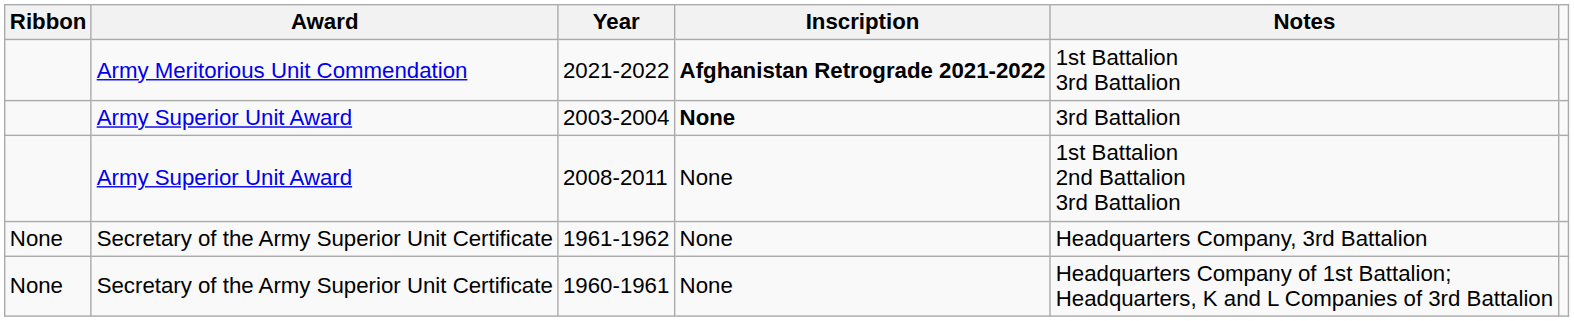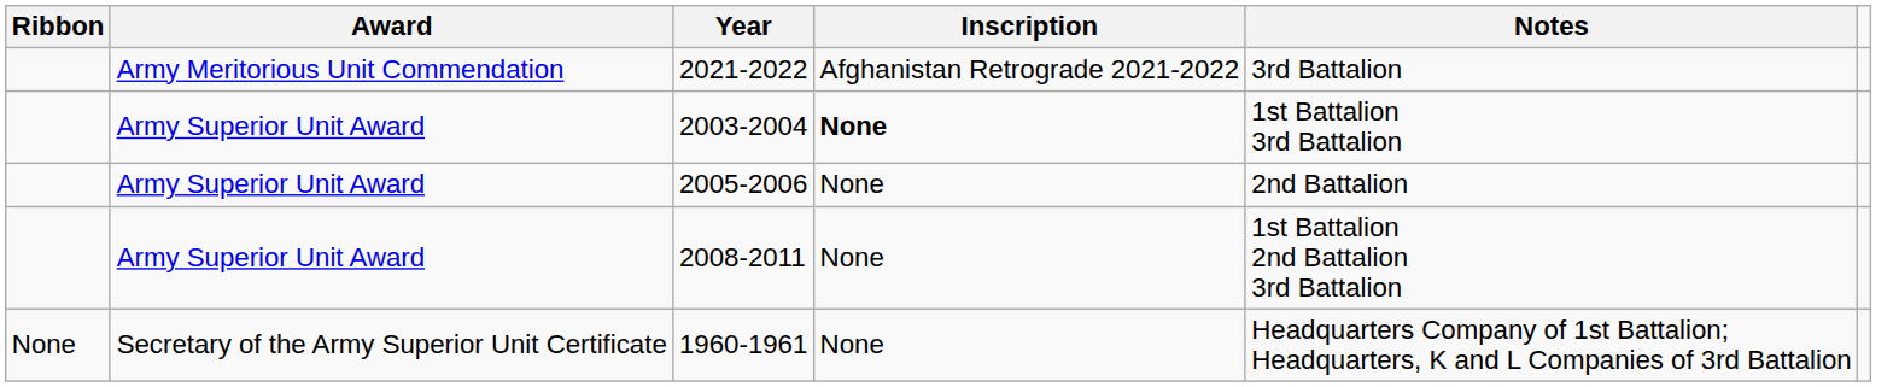2021-2022 | Inscription: bold -> normal
2021-2022 | Notes: 1st Battalion 3rd Battalion -> 3rd Battalion
2003-2004 | Notes: 3rd Battalion -> 1st Battalion 3rd Battalion
+ row: Army Superior Unit Award | 2005-2006 | None | 2nd Battalion
- row: None | Secretary of the Army Superior Unit Certificate | 1961-1962 | None | Headquarters Company, 3rd Battalion
